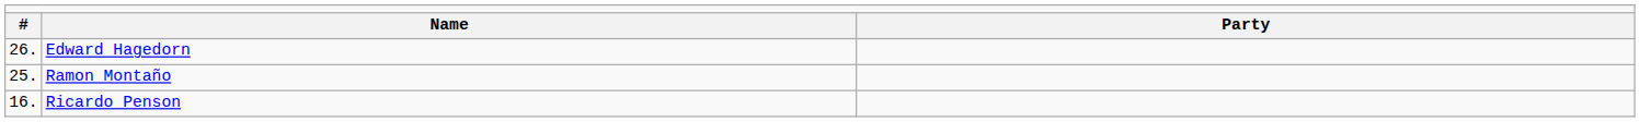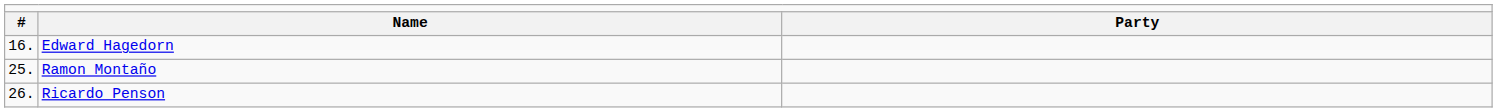Edward Hagedorn | column 1: 26. -> 16.
Ricardo Penson | column 1: 16. -> 26.
